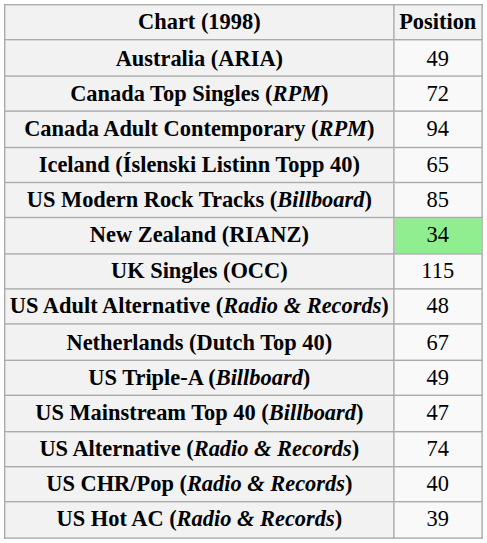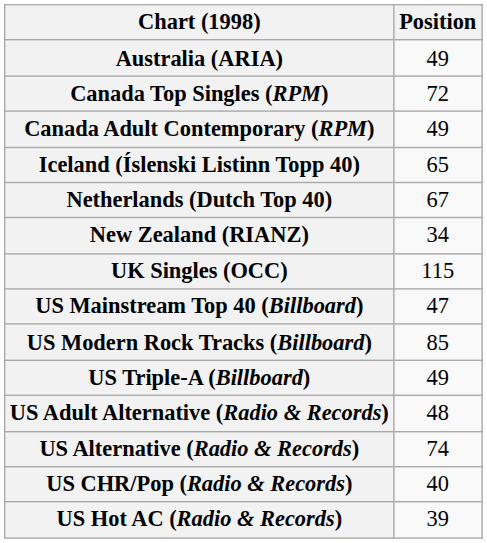Canada Adult Contemporary (RPM) | Position: 94 -> 49
rows swapped: Netherlands (Dutch Top 40) <-> US Modern Rock Tracks (Billboard)
New Zealand (RIANZ) | Position: lightgreen background -> no background
rows swapped: US Mainstream Top 40 (Billboard) <-> US Adult Alternative (Radio & Records)
